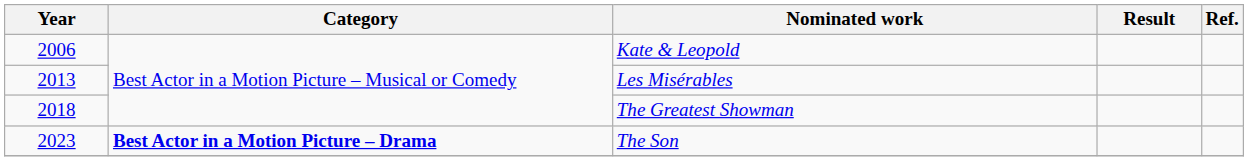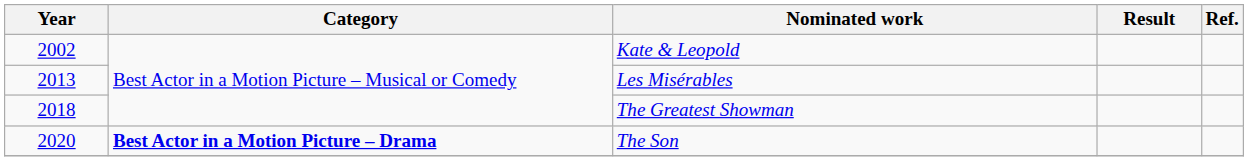Kate & Leopold | Year: 2006 -> 2002
The Son | Year: 2023 -> 2020
